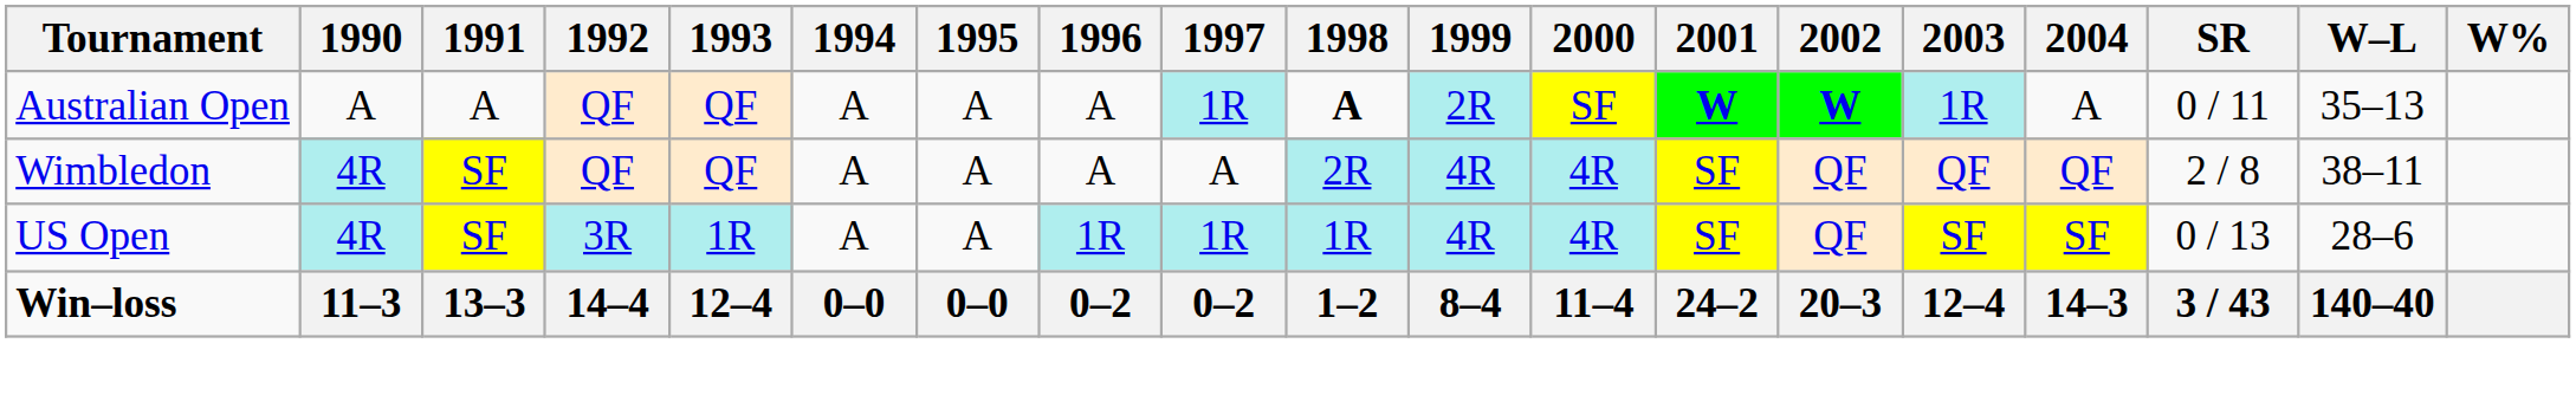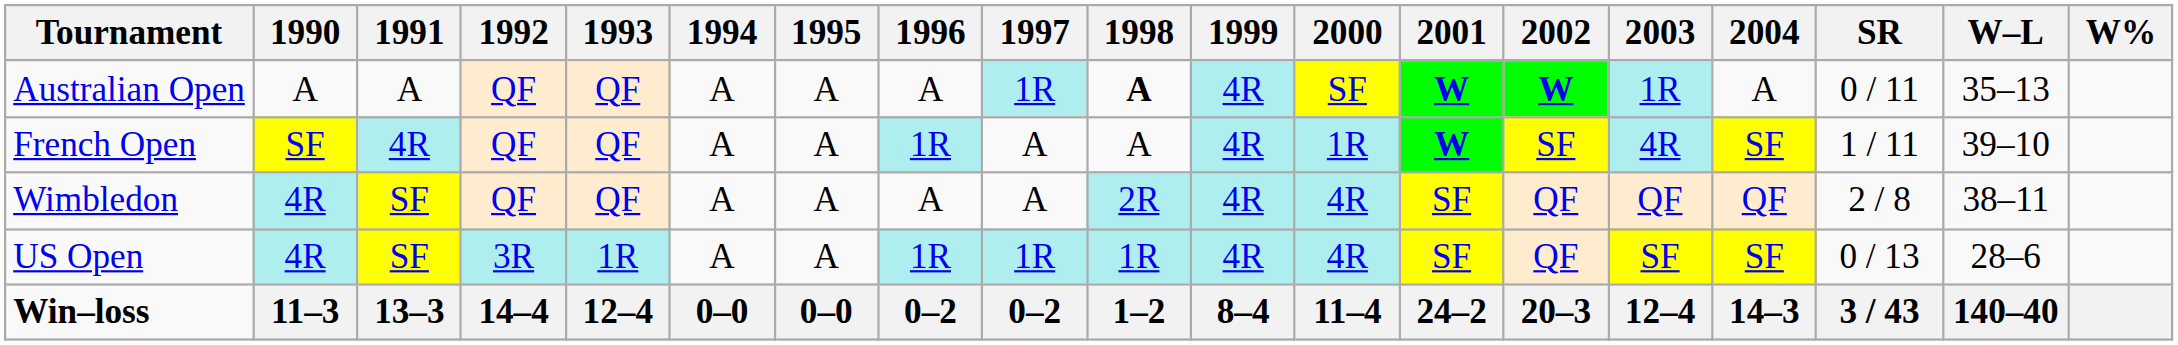Australian Open | 1999: 2R -> 4R
+ row: French Open | SF | 4R | QF | QF | A | A | 1R | A | A | 4R | 1R | W | SF | 4R | SF | 1 / 11 | 39–10
